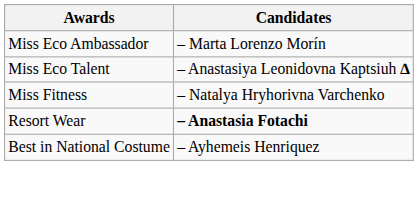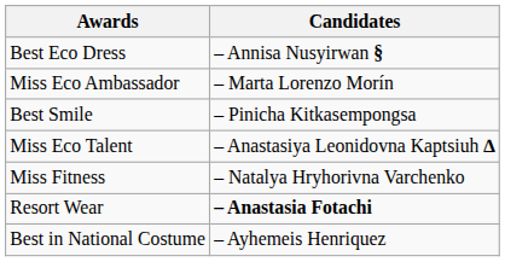+ row: Best Eco Dress | – Annisa Nusyirwan §
+ row: Best Smile | – Pinicha Kitkasempongsa
